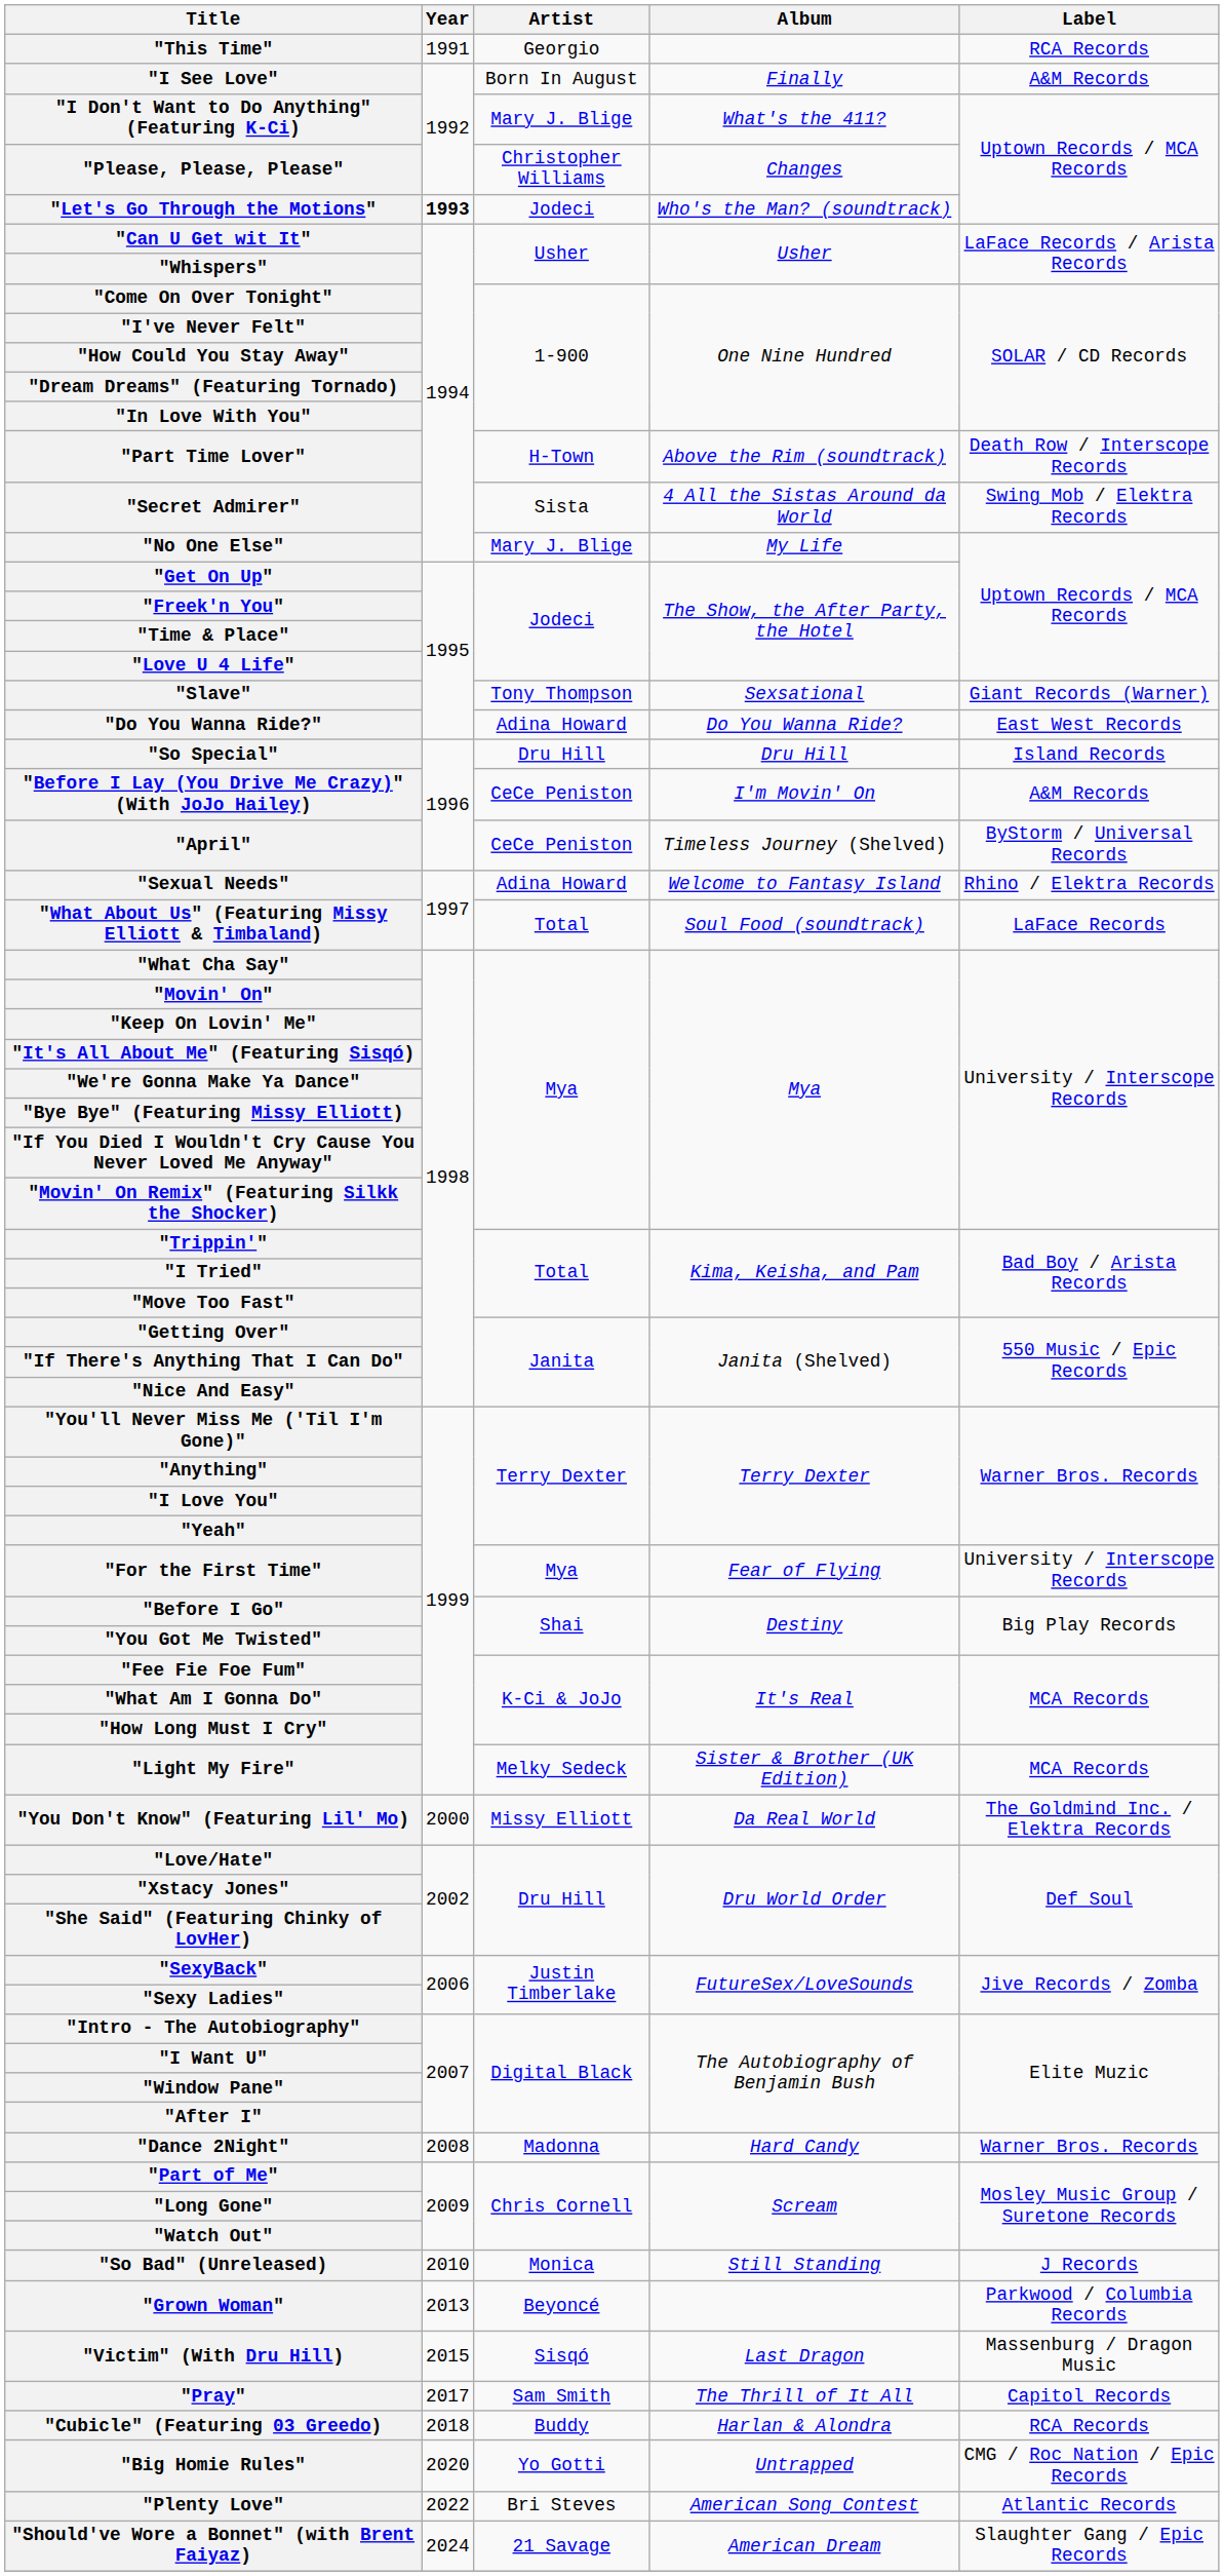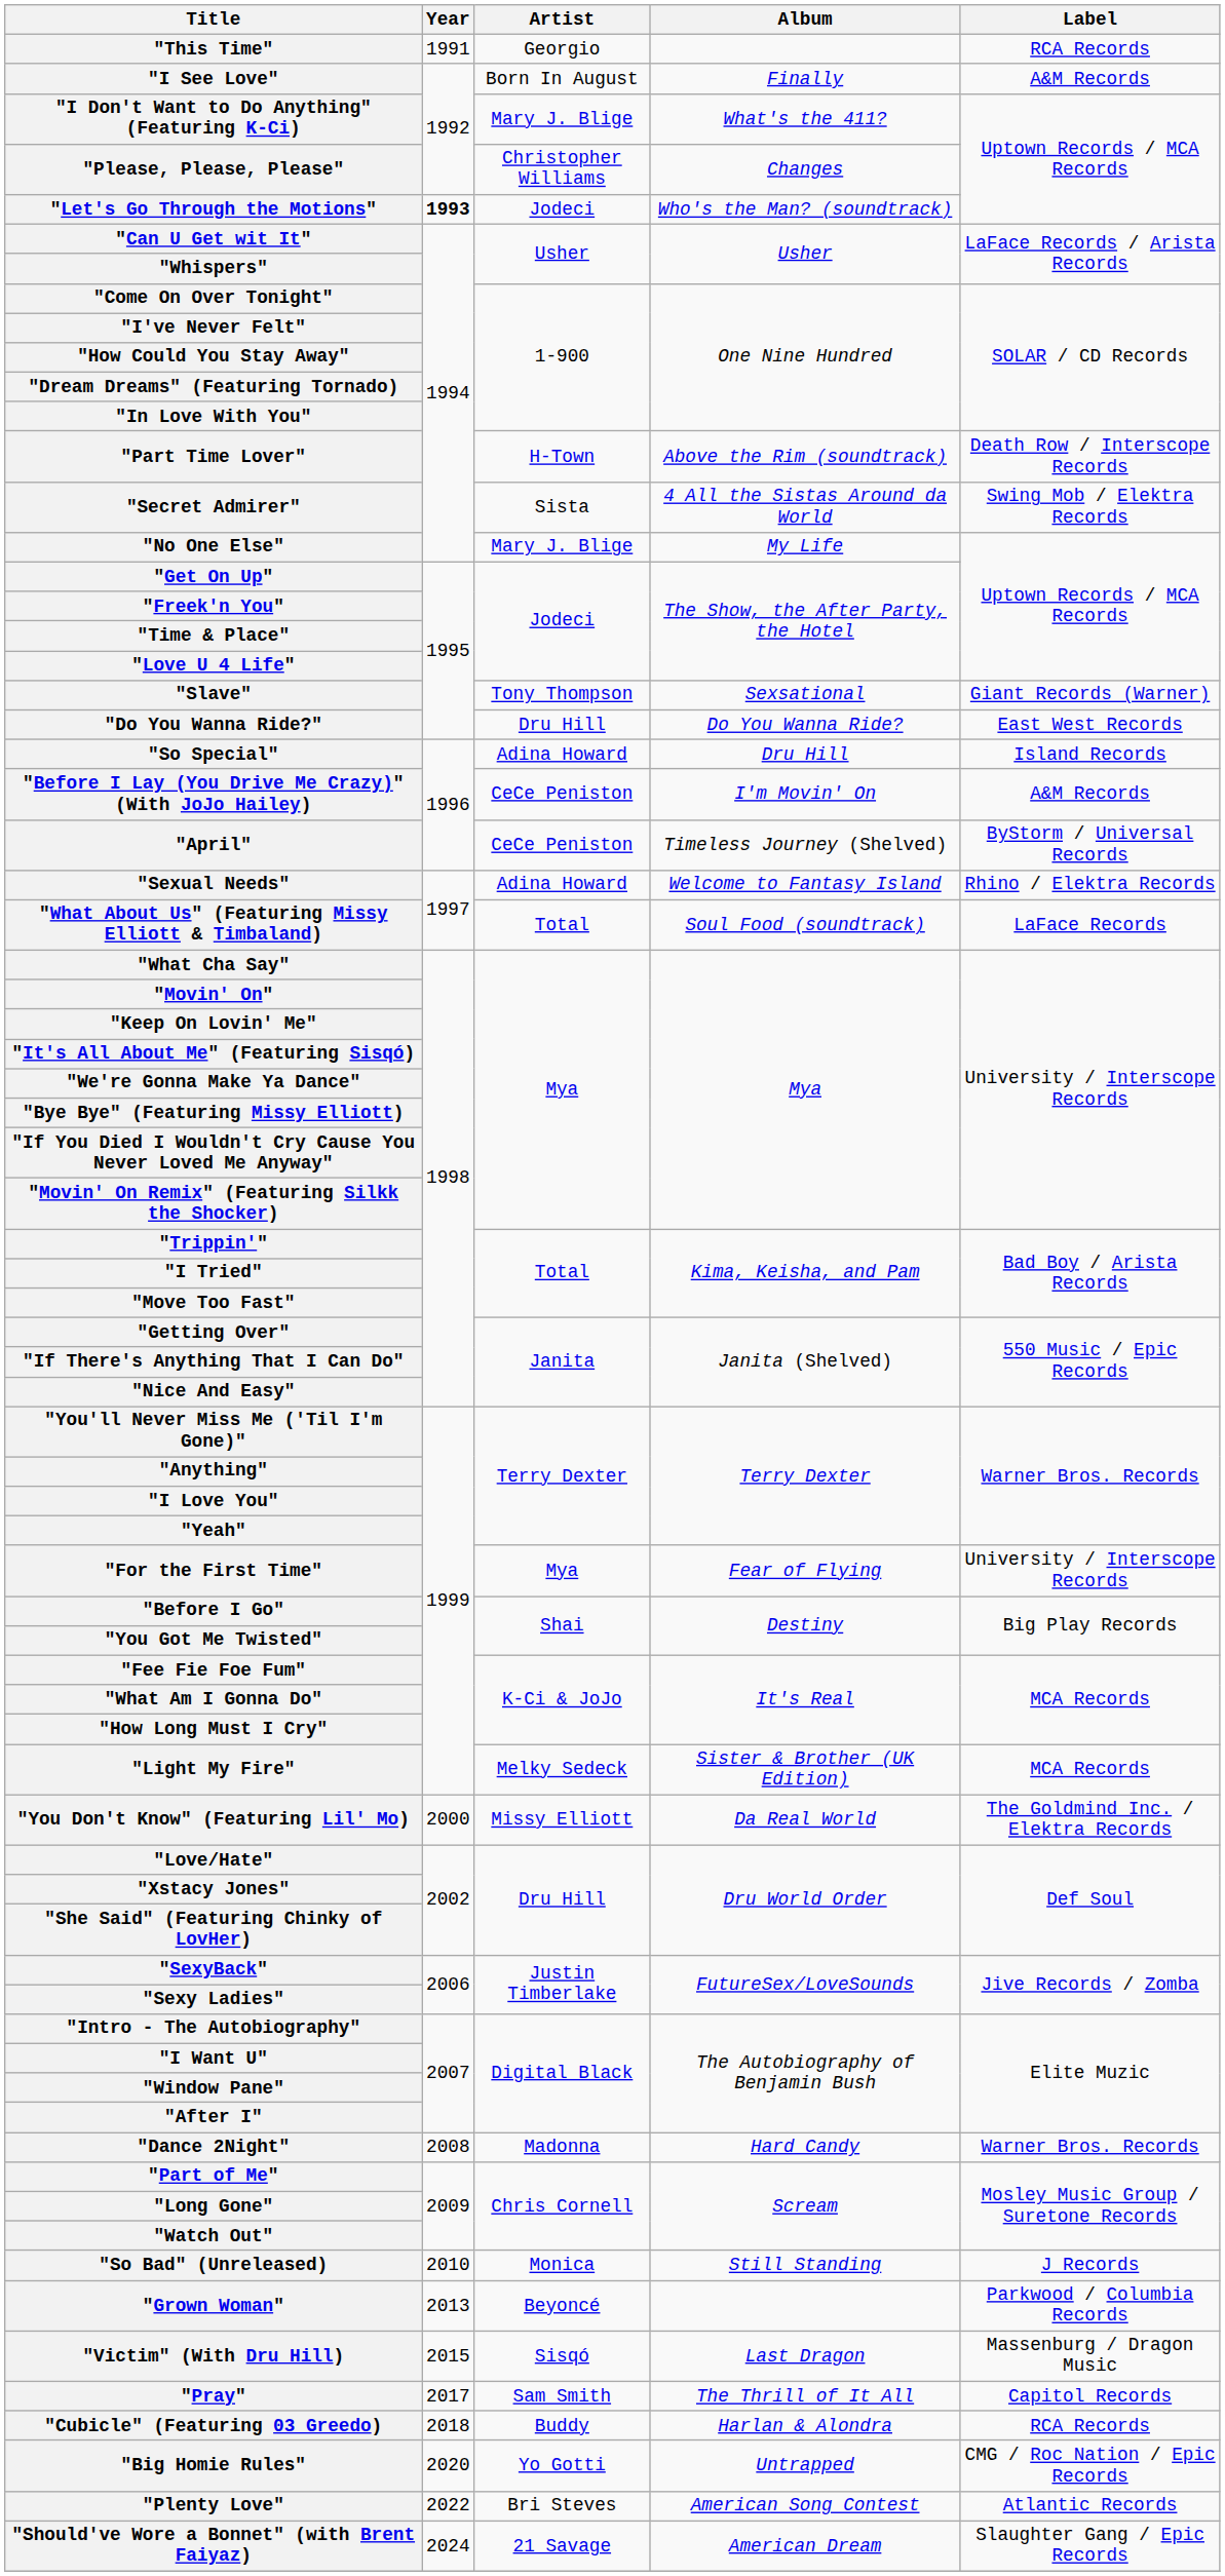"Do You Wanna Ride?" | Artist: Adina Howard -> Dru Hill
"So Special" | Artist: Dru Hill -> Adina Howard
